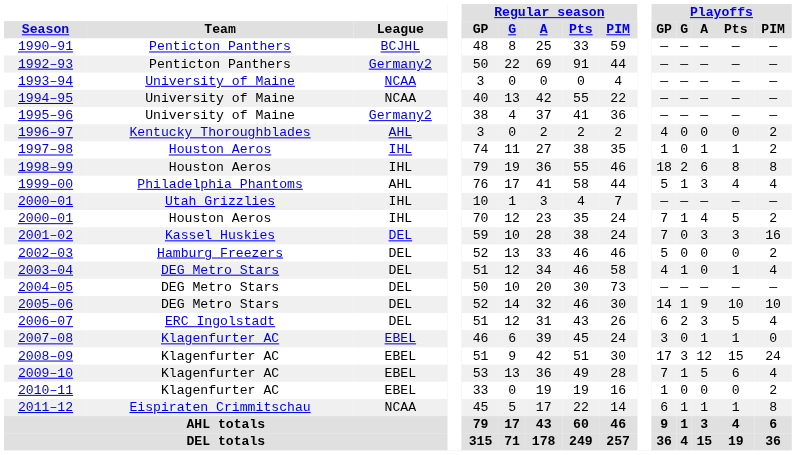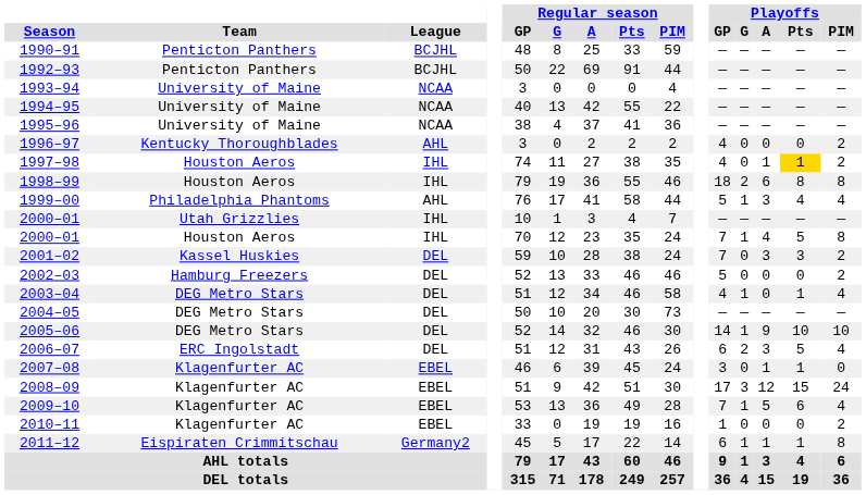1992–93 | League: Germany2 -> BCJHL
1995–96 | League: Germany2 -> NCAA
1997–98 | Playoffs / GP: 1 -> 4
1997–98 | Playoffs / Pts: no background -> gold background
2000–01 / Houston Aeros | Playoffs / PIM: 2 -> 8
2001–02 | Playoffs / PIM: 16 -> 2
2011–12 | League: NCAA -> Germany2
